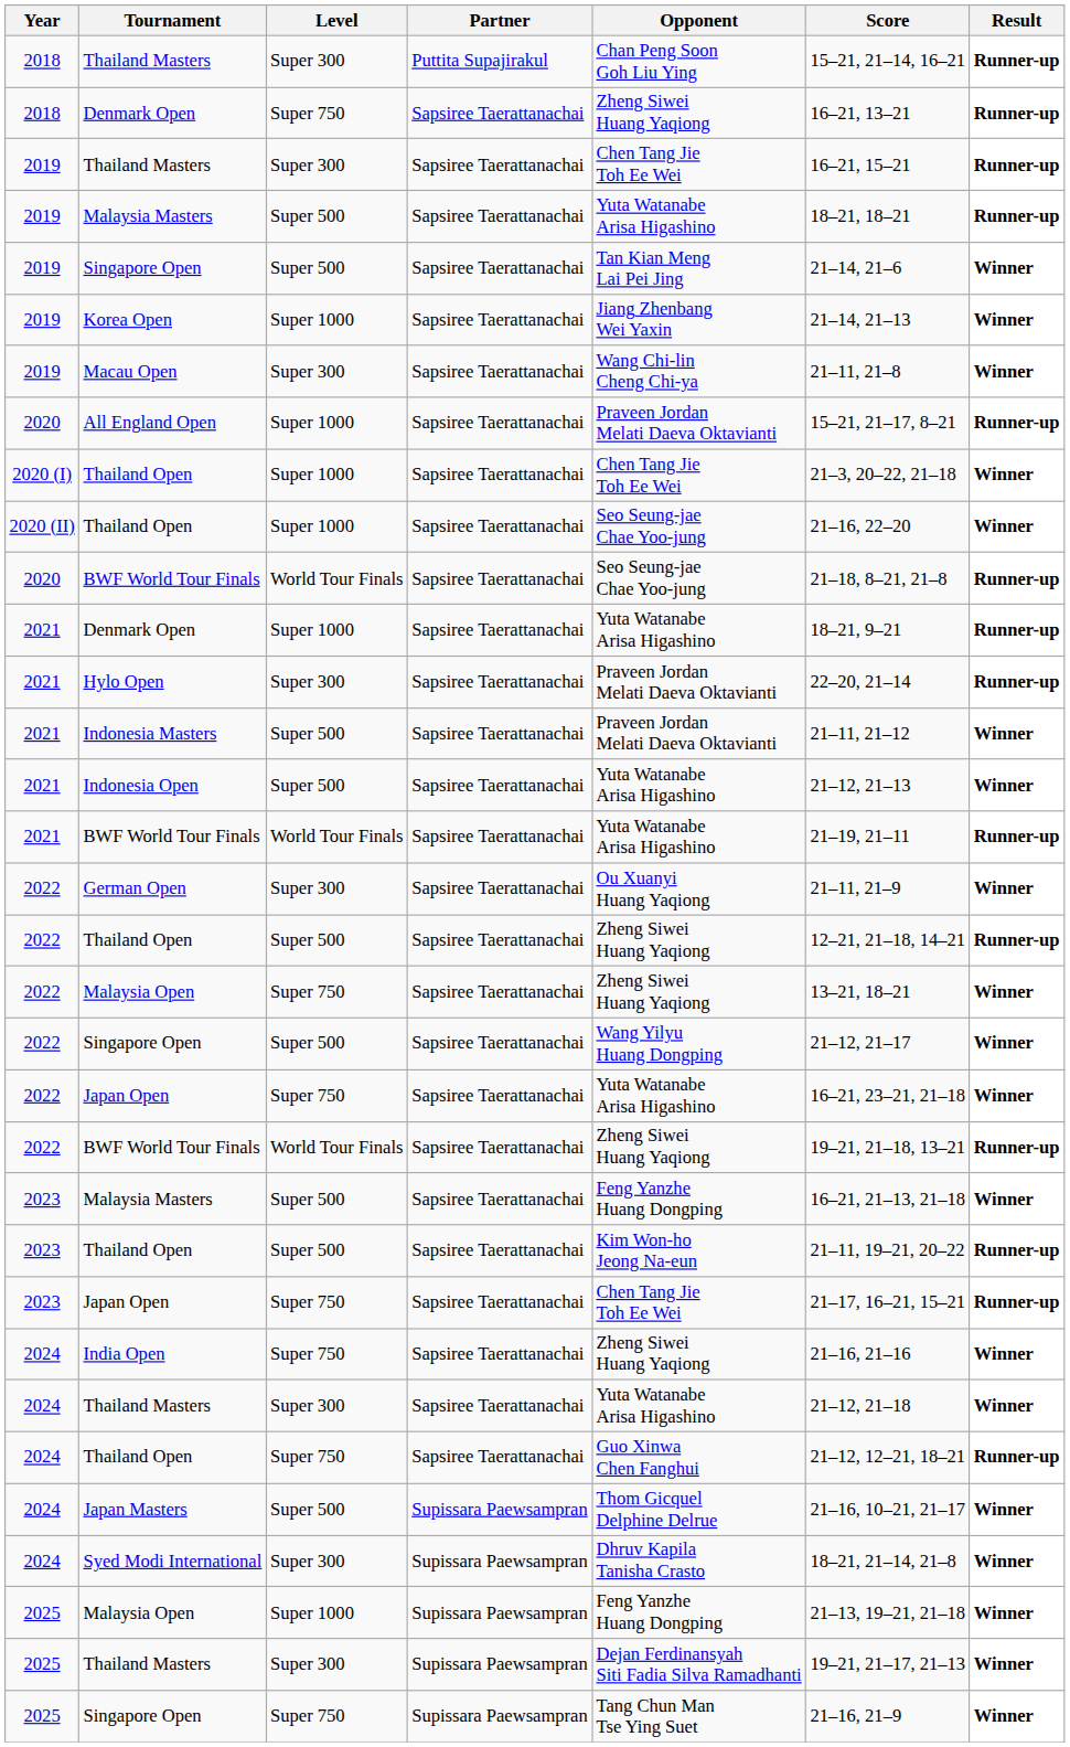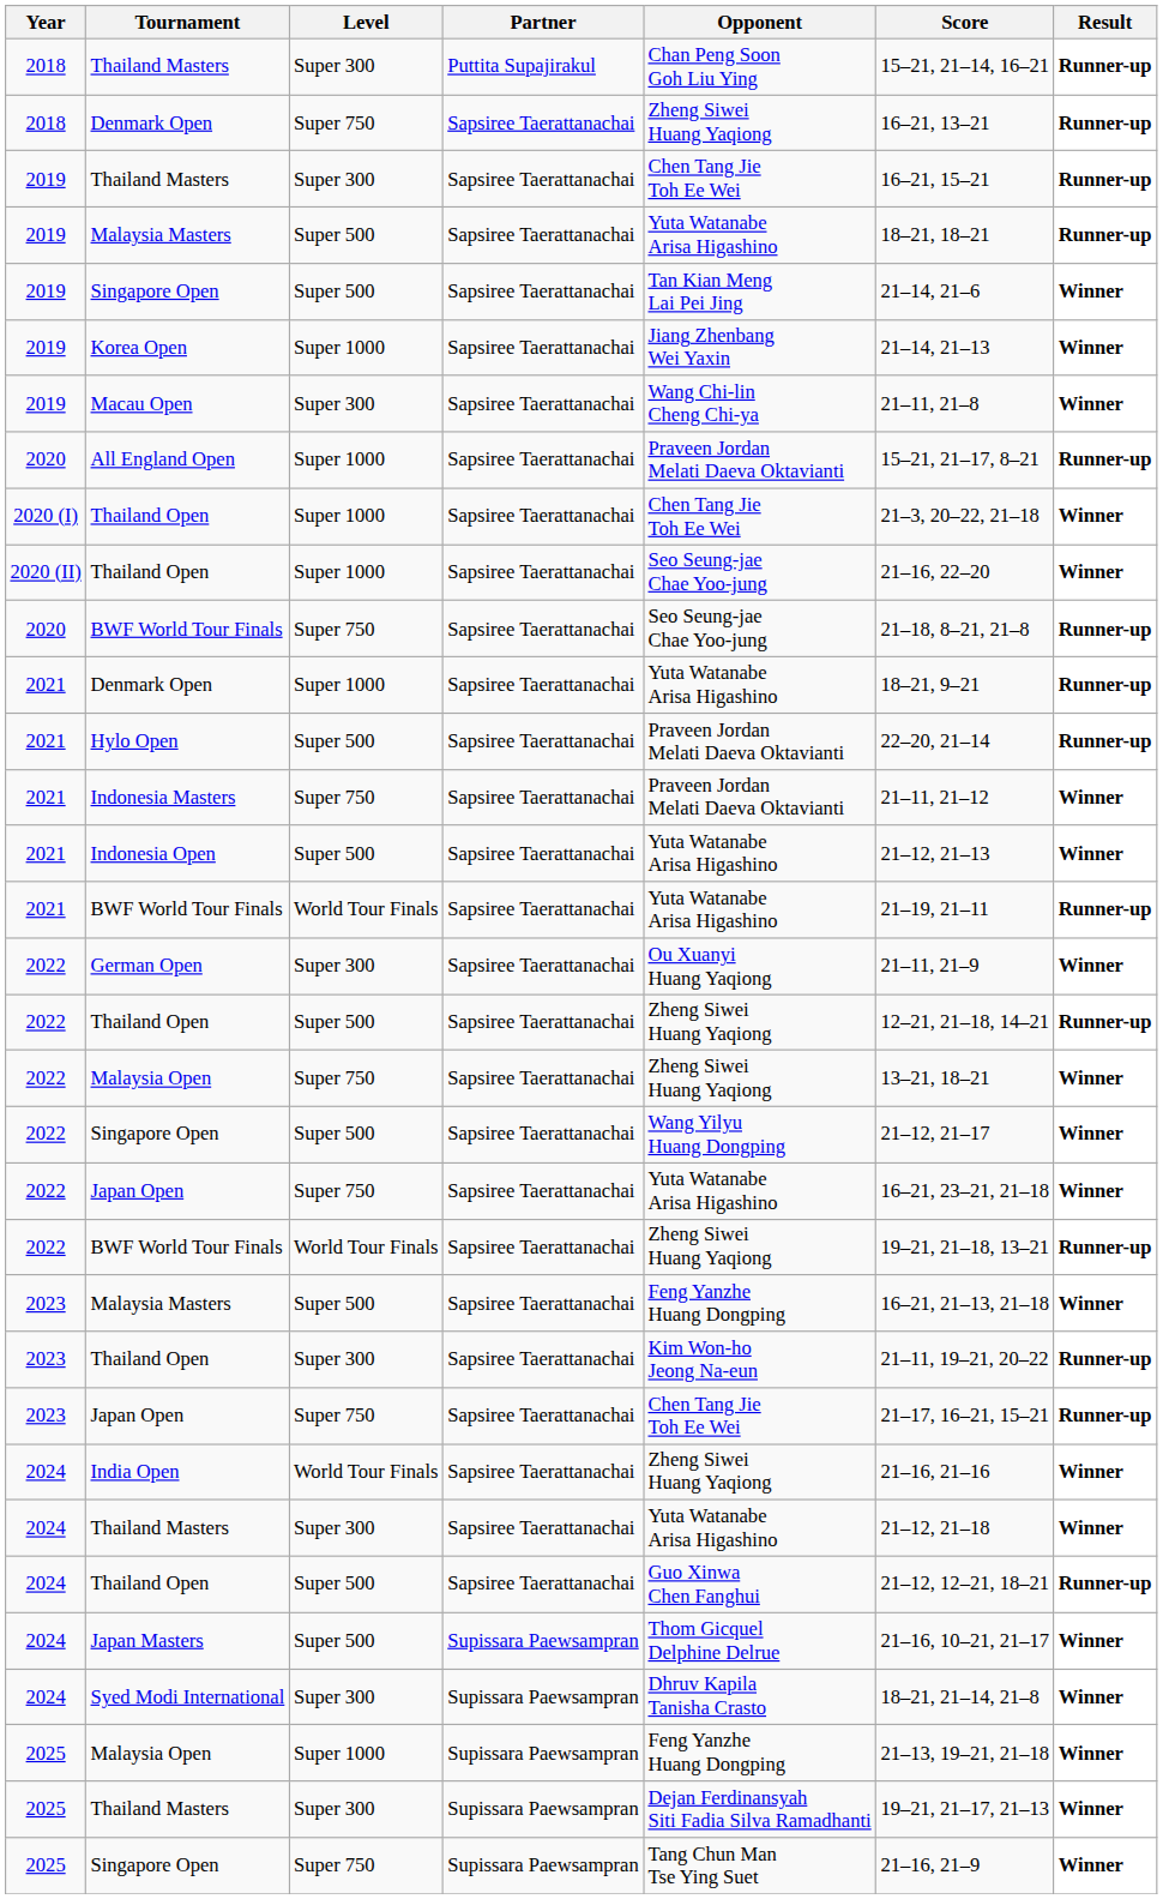2020 / BWF World Tour Finals | Level: World Tour Finals -> Super 750
Hylo Open | Level: Super 300 -> Super 500
Indonesia Masters | Level: Super 500 -> Super 750
2023 / Thailand Open | Level: Super 500 -> Super 300
India Open | Level: Super 750 -> World Tour Finals
2024 / Thailand Open | Level: Super 750 -> Super 500
